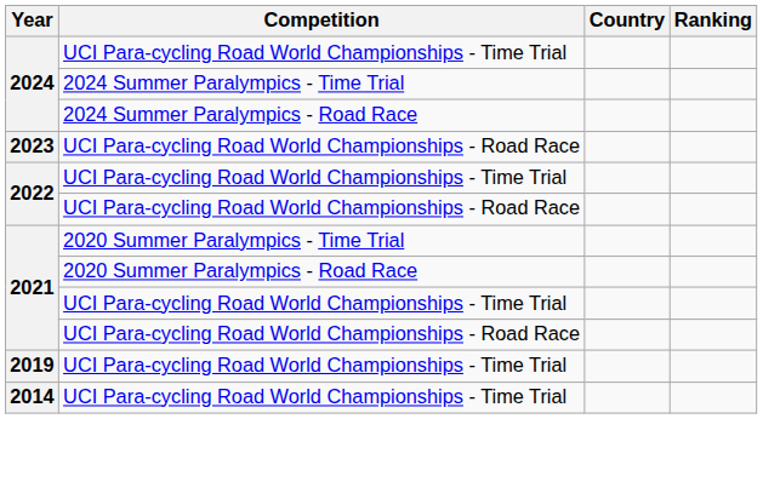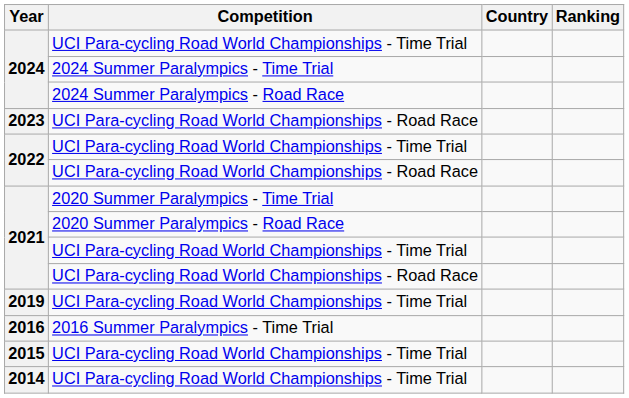+ row: 2016 | 2016 Summer Paralympics - Time Trial
+ row: 2015 | UCI Para-cycling Road World Championships - Time Trial
